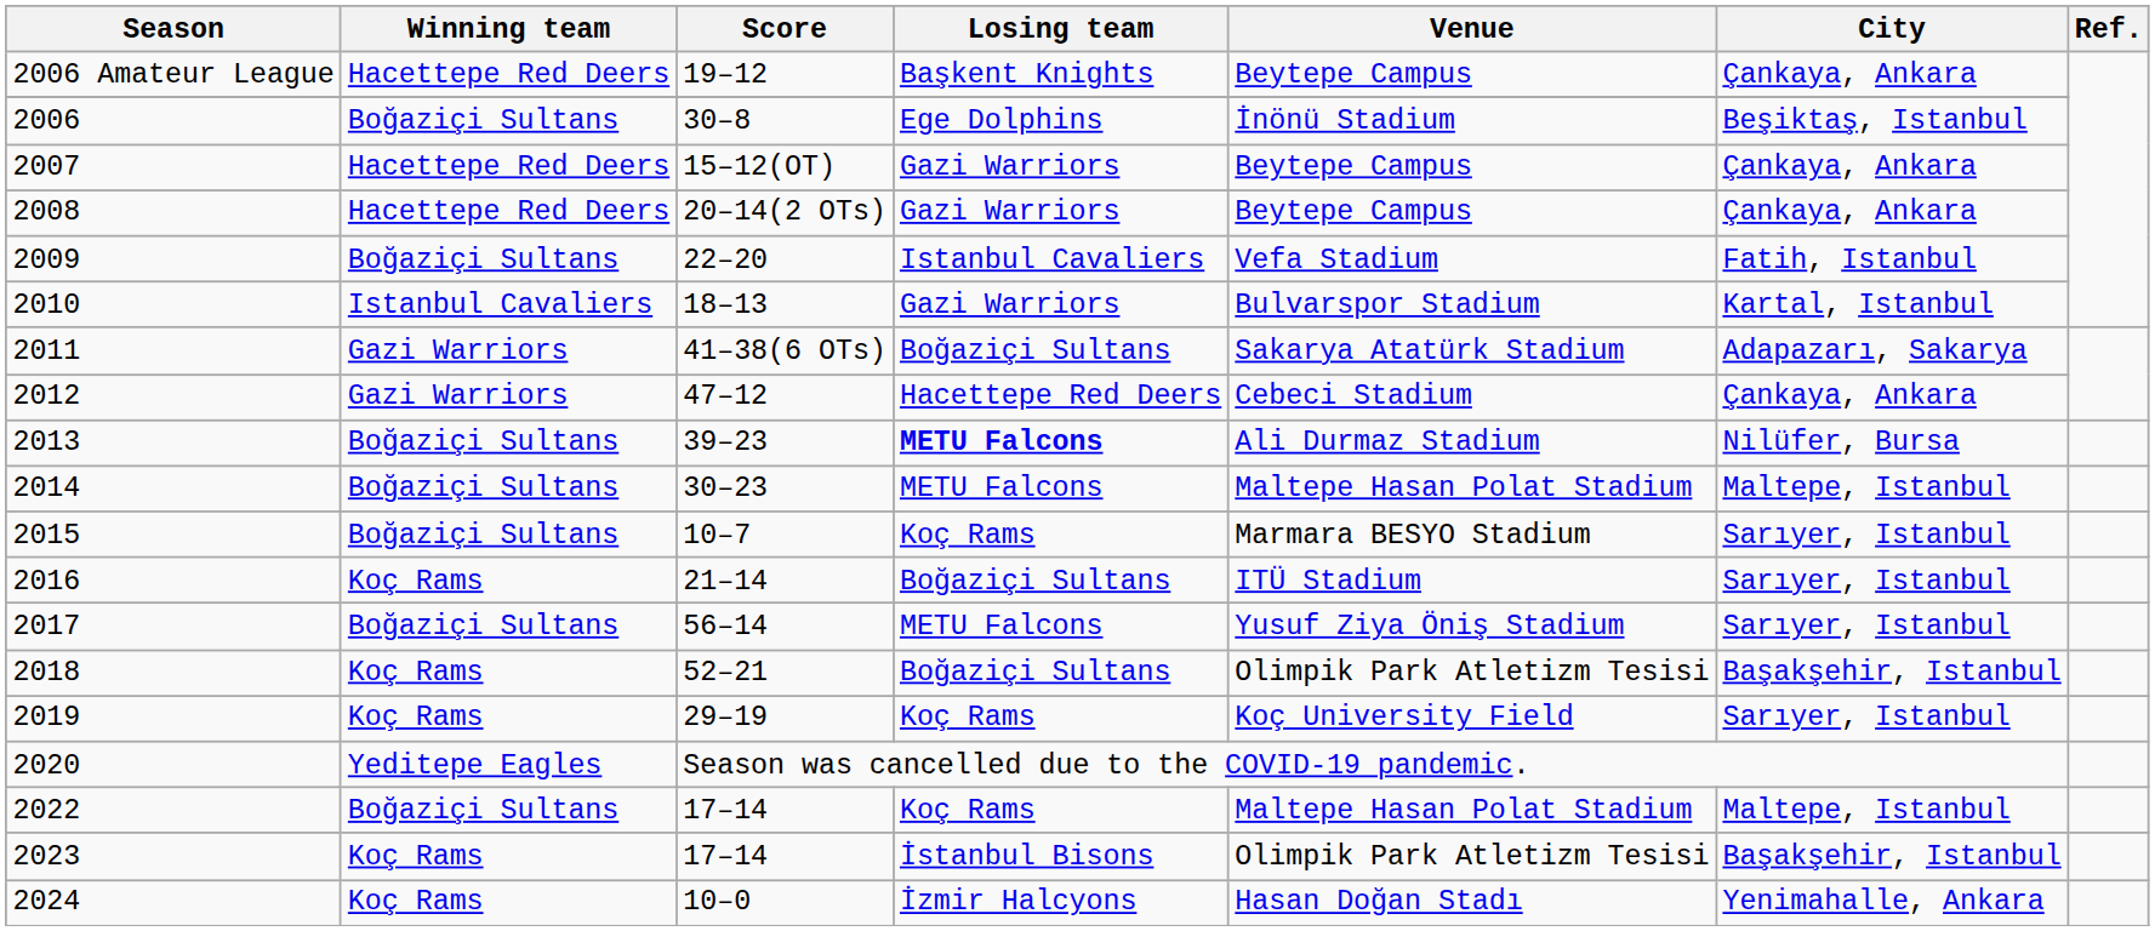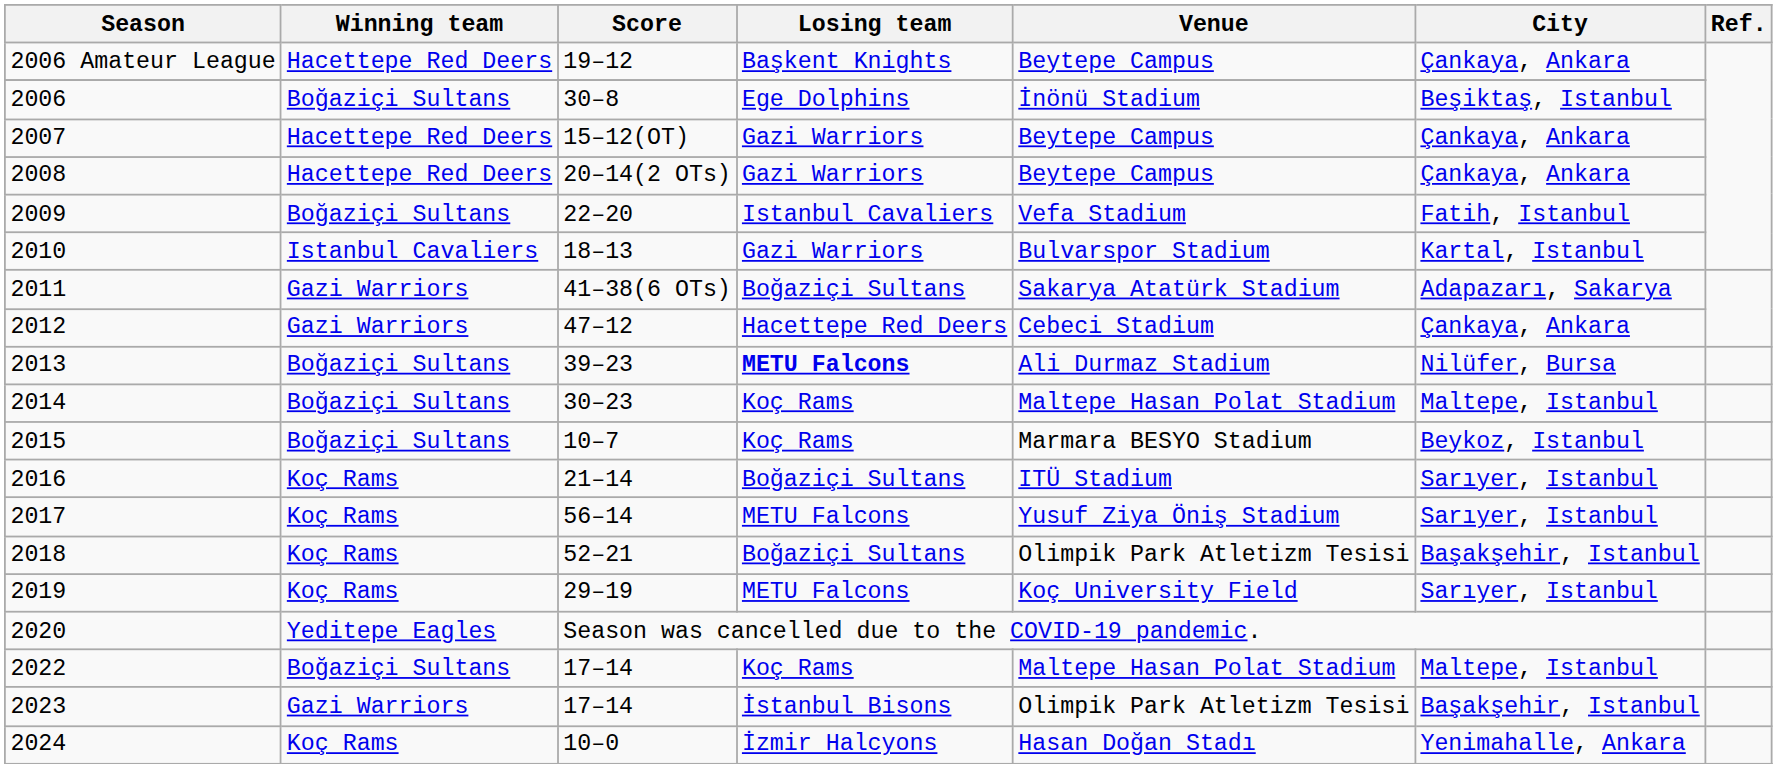2014 | Losing team: METU Falcons -> Koç Rams
2015 | City: Sarıyer, Istanbul -> Beykoz, Istanbul
2017 | Winning team: Boğaziçi Sultans -> Koç Rams
2019 | Losing team: Koç Rams -> METU Falcons
2023 | Winning team: Koç Rams -> Gazi Warriors
